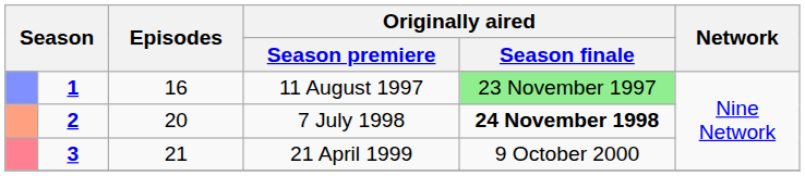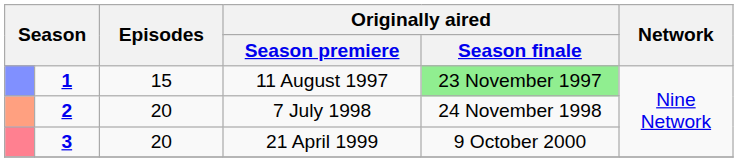11 August 1997 | Episodes: 16 -> 15
7 July 1998 | Originally aired / Season finale: bold -> normal
21 April 1999 | Episodes: 21 -> 20
